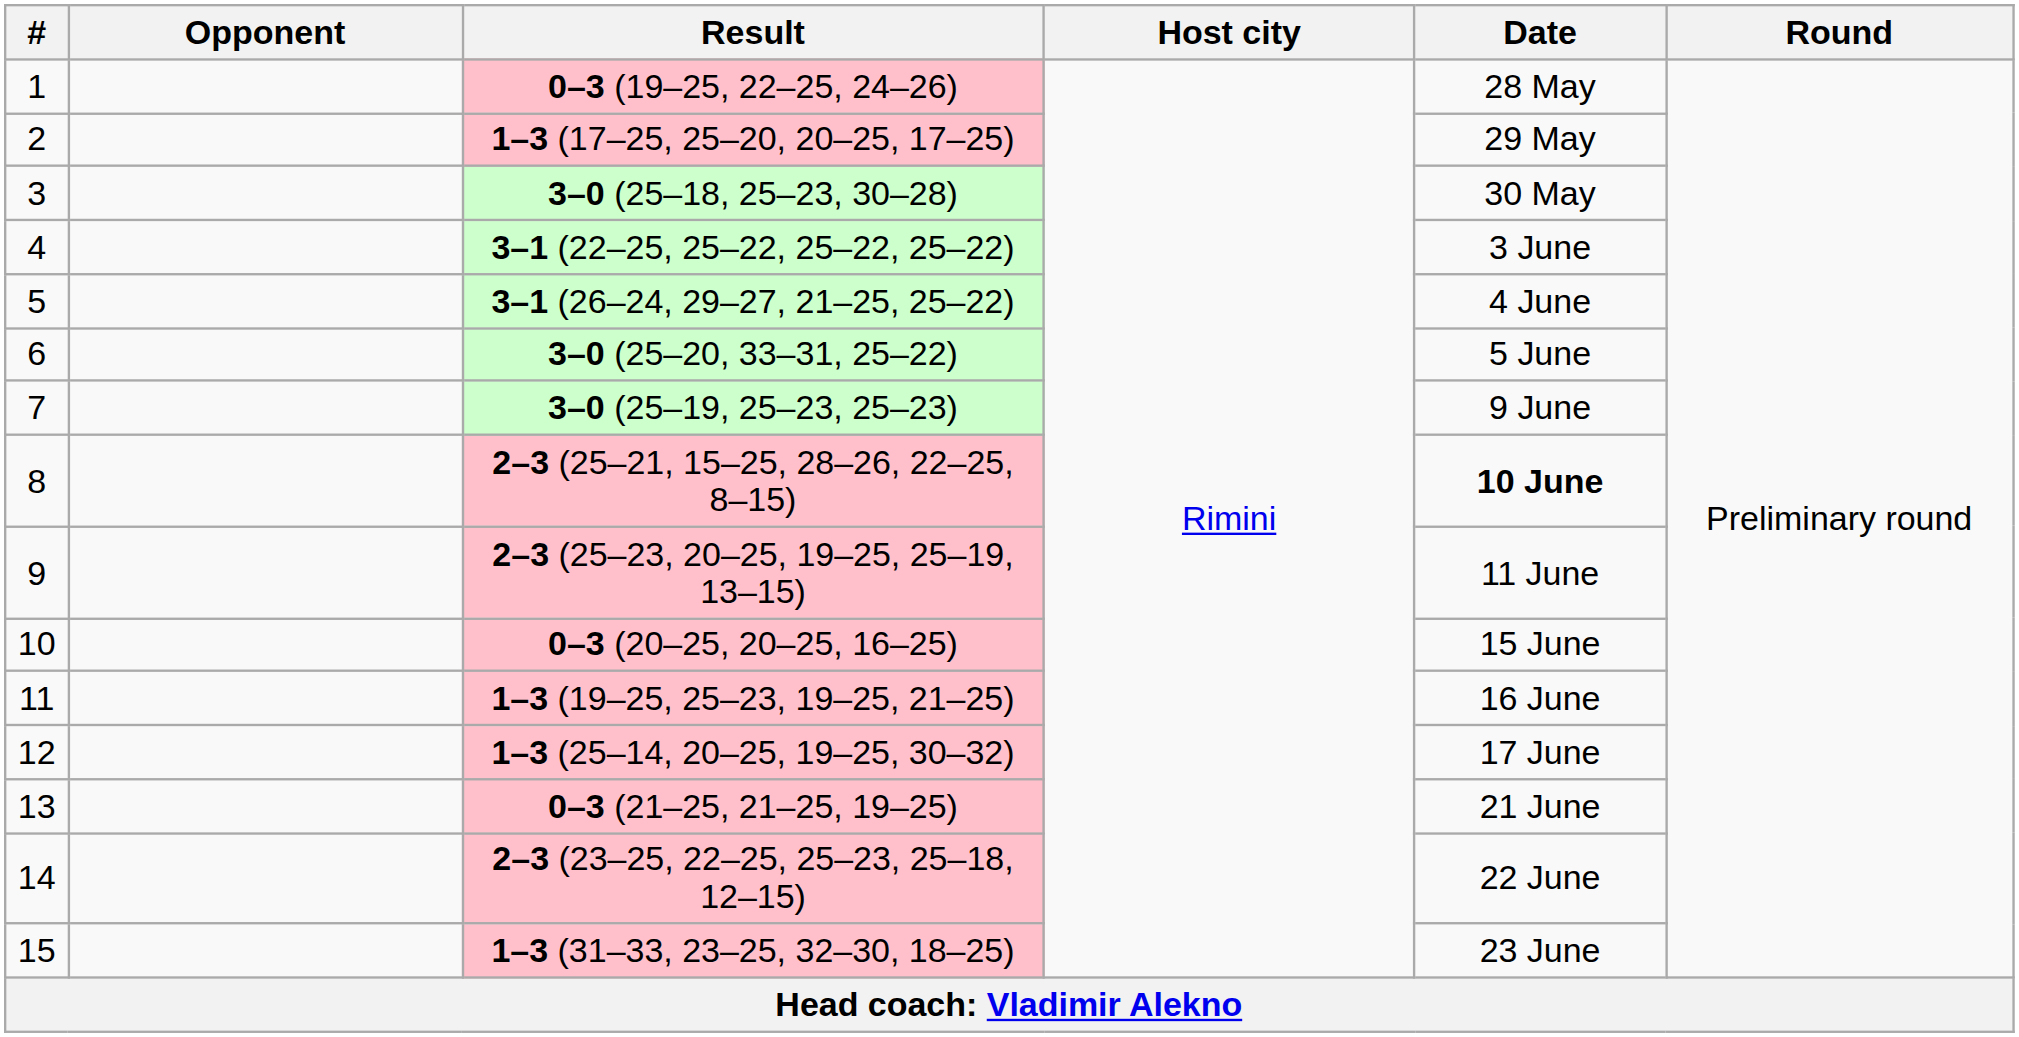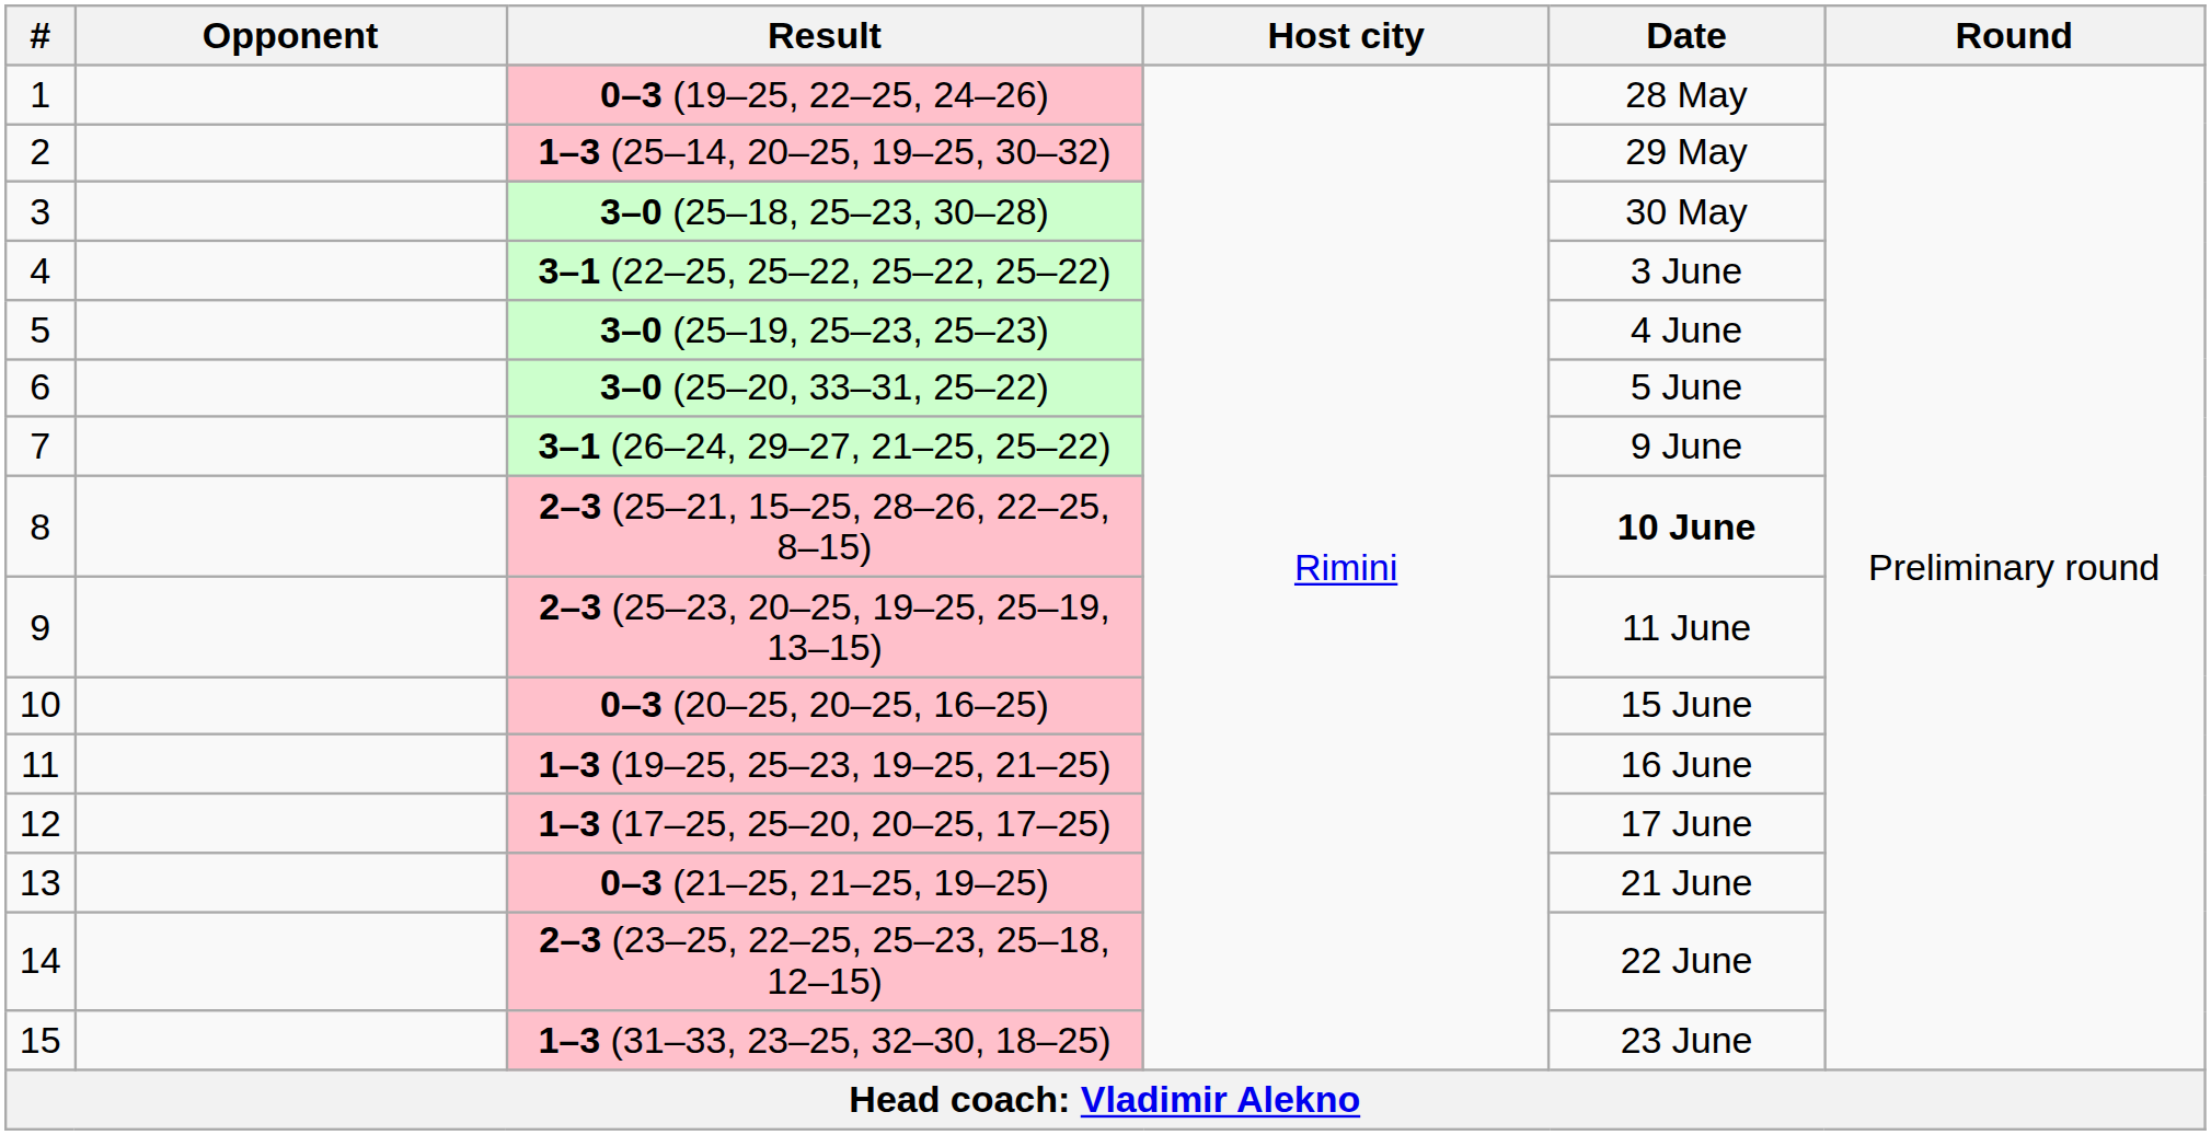2 | Result: 1–3 (17–25, 25–20, 20–25, 17–25) -> 1–3 (25–14, 20–25, 19–25, 30–32)
5 | Result: 3–1 (26–24, 29–27, 21–25, 25–22) -> 3–0 (25–19, 25–23, 25–23)
7 | Result: 3–0 (25–19, 25–23, 25–23) -> 3–1 (26–24, 29–27, 21–25, 25–22)
12 | Result: 1–3 (25–14, 20–25, 19–25, 30–32) -> 1–3 (17–25, 25–20, 20–25, 17–25)
